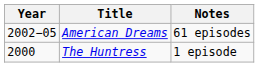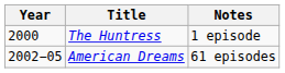rows swapped: The Huntress <-> American Dreams
